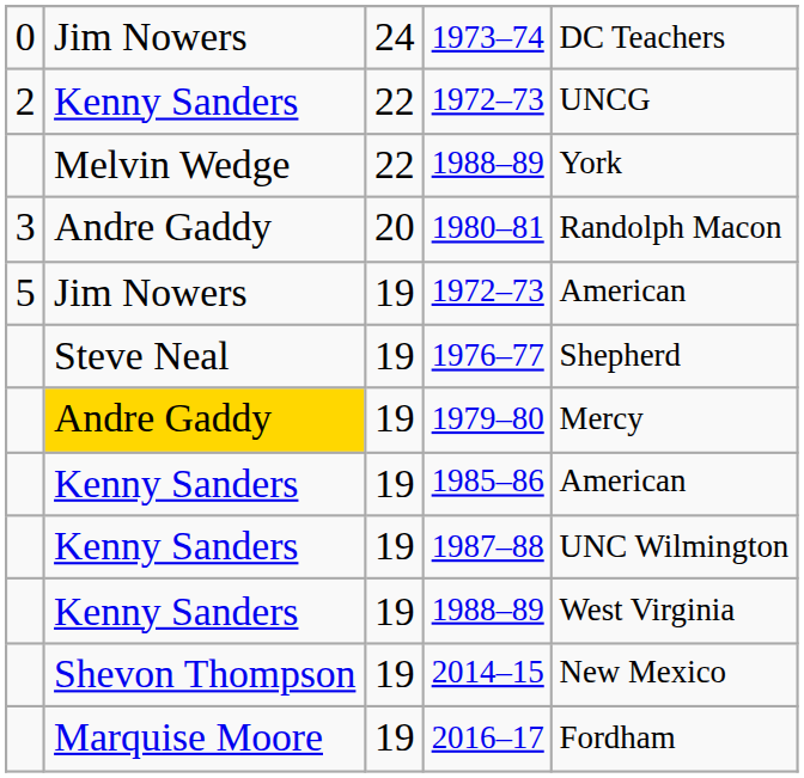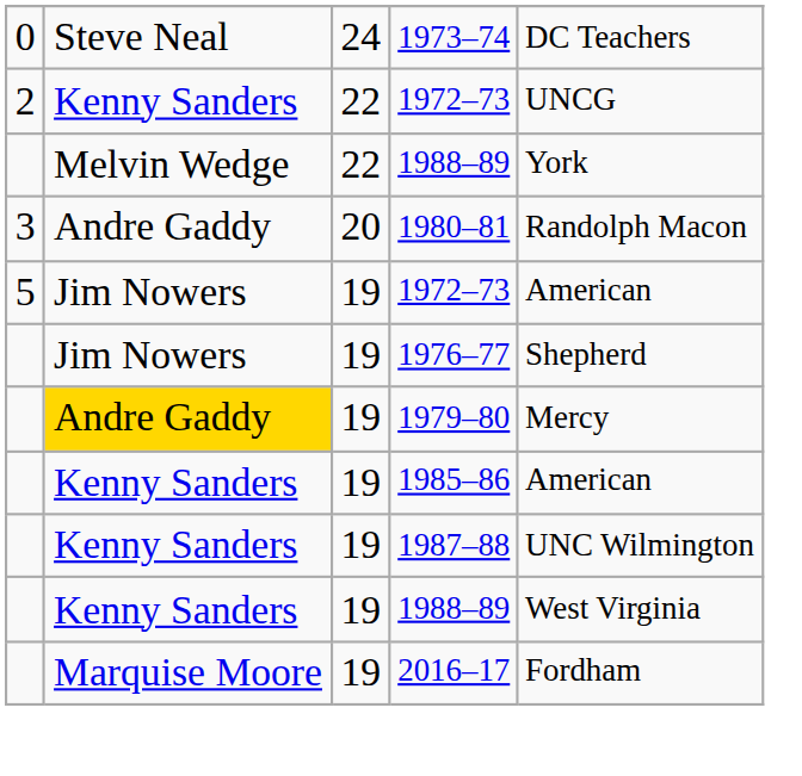1973–74 | column 2: Jim Nowers -> Steve Neal
1976–77 | column 2: Steve Neal -> Jim Nowers
- row: Shevon Thompson | 19 | 2014–15 | New Mexico
